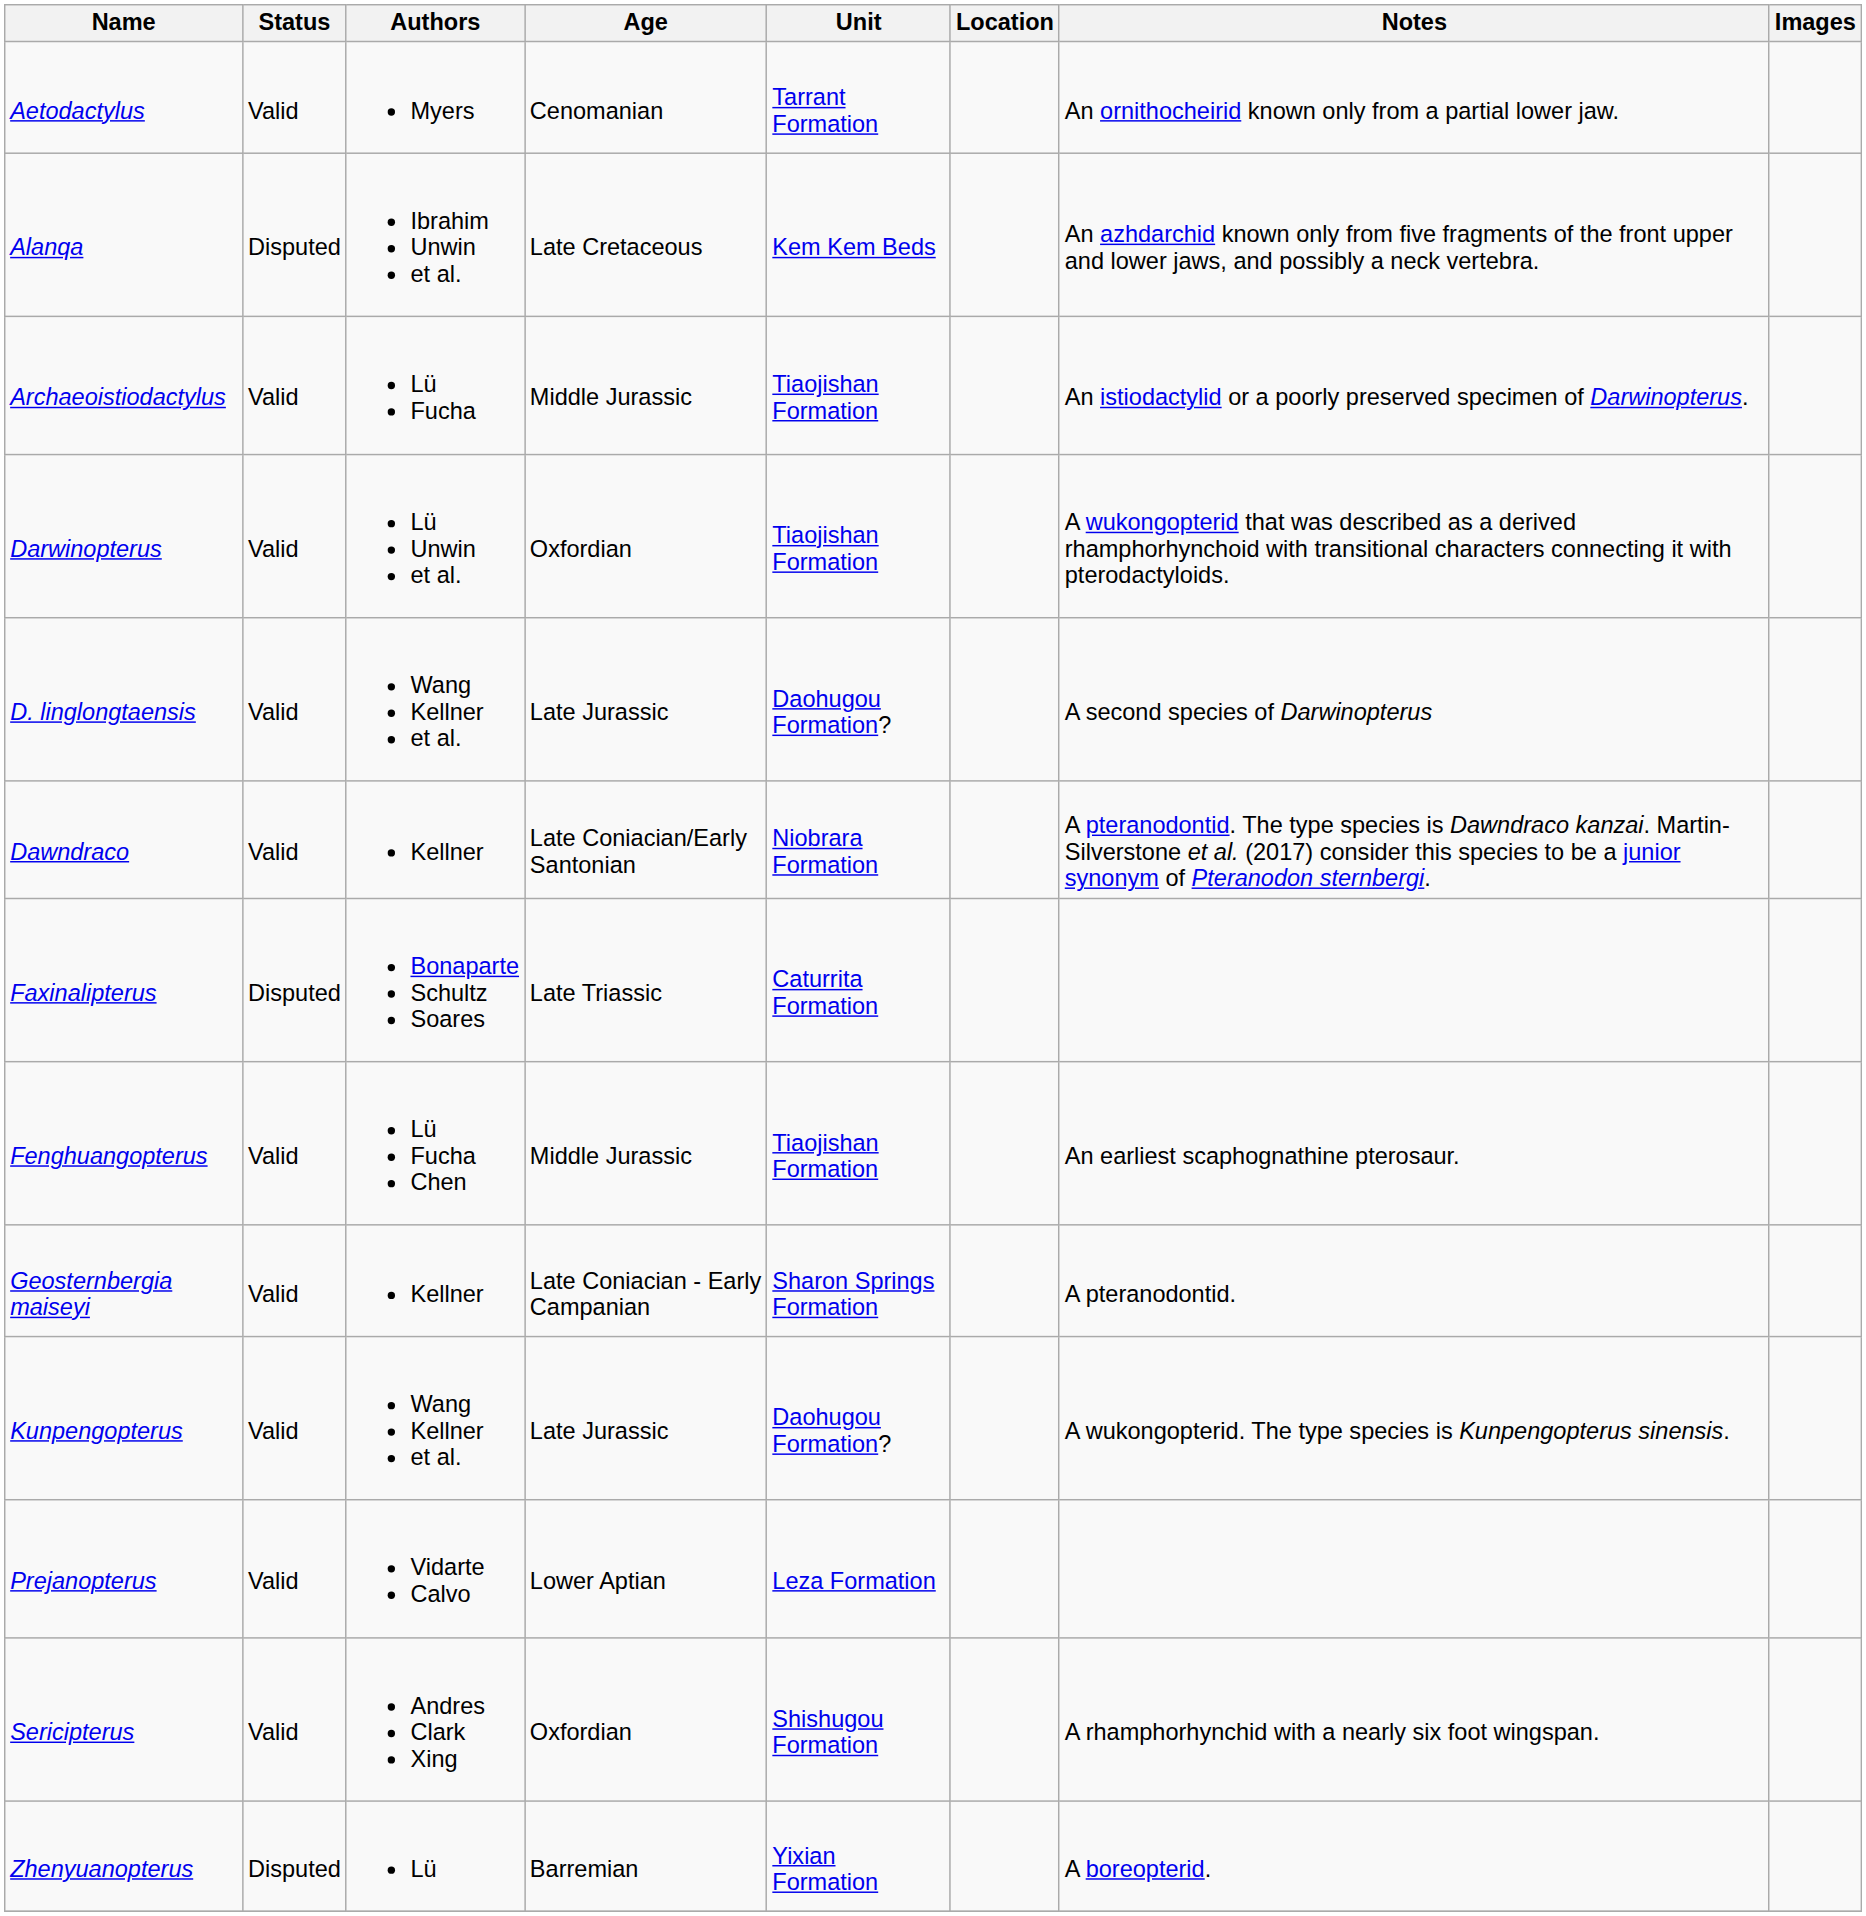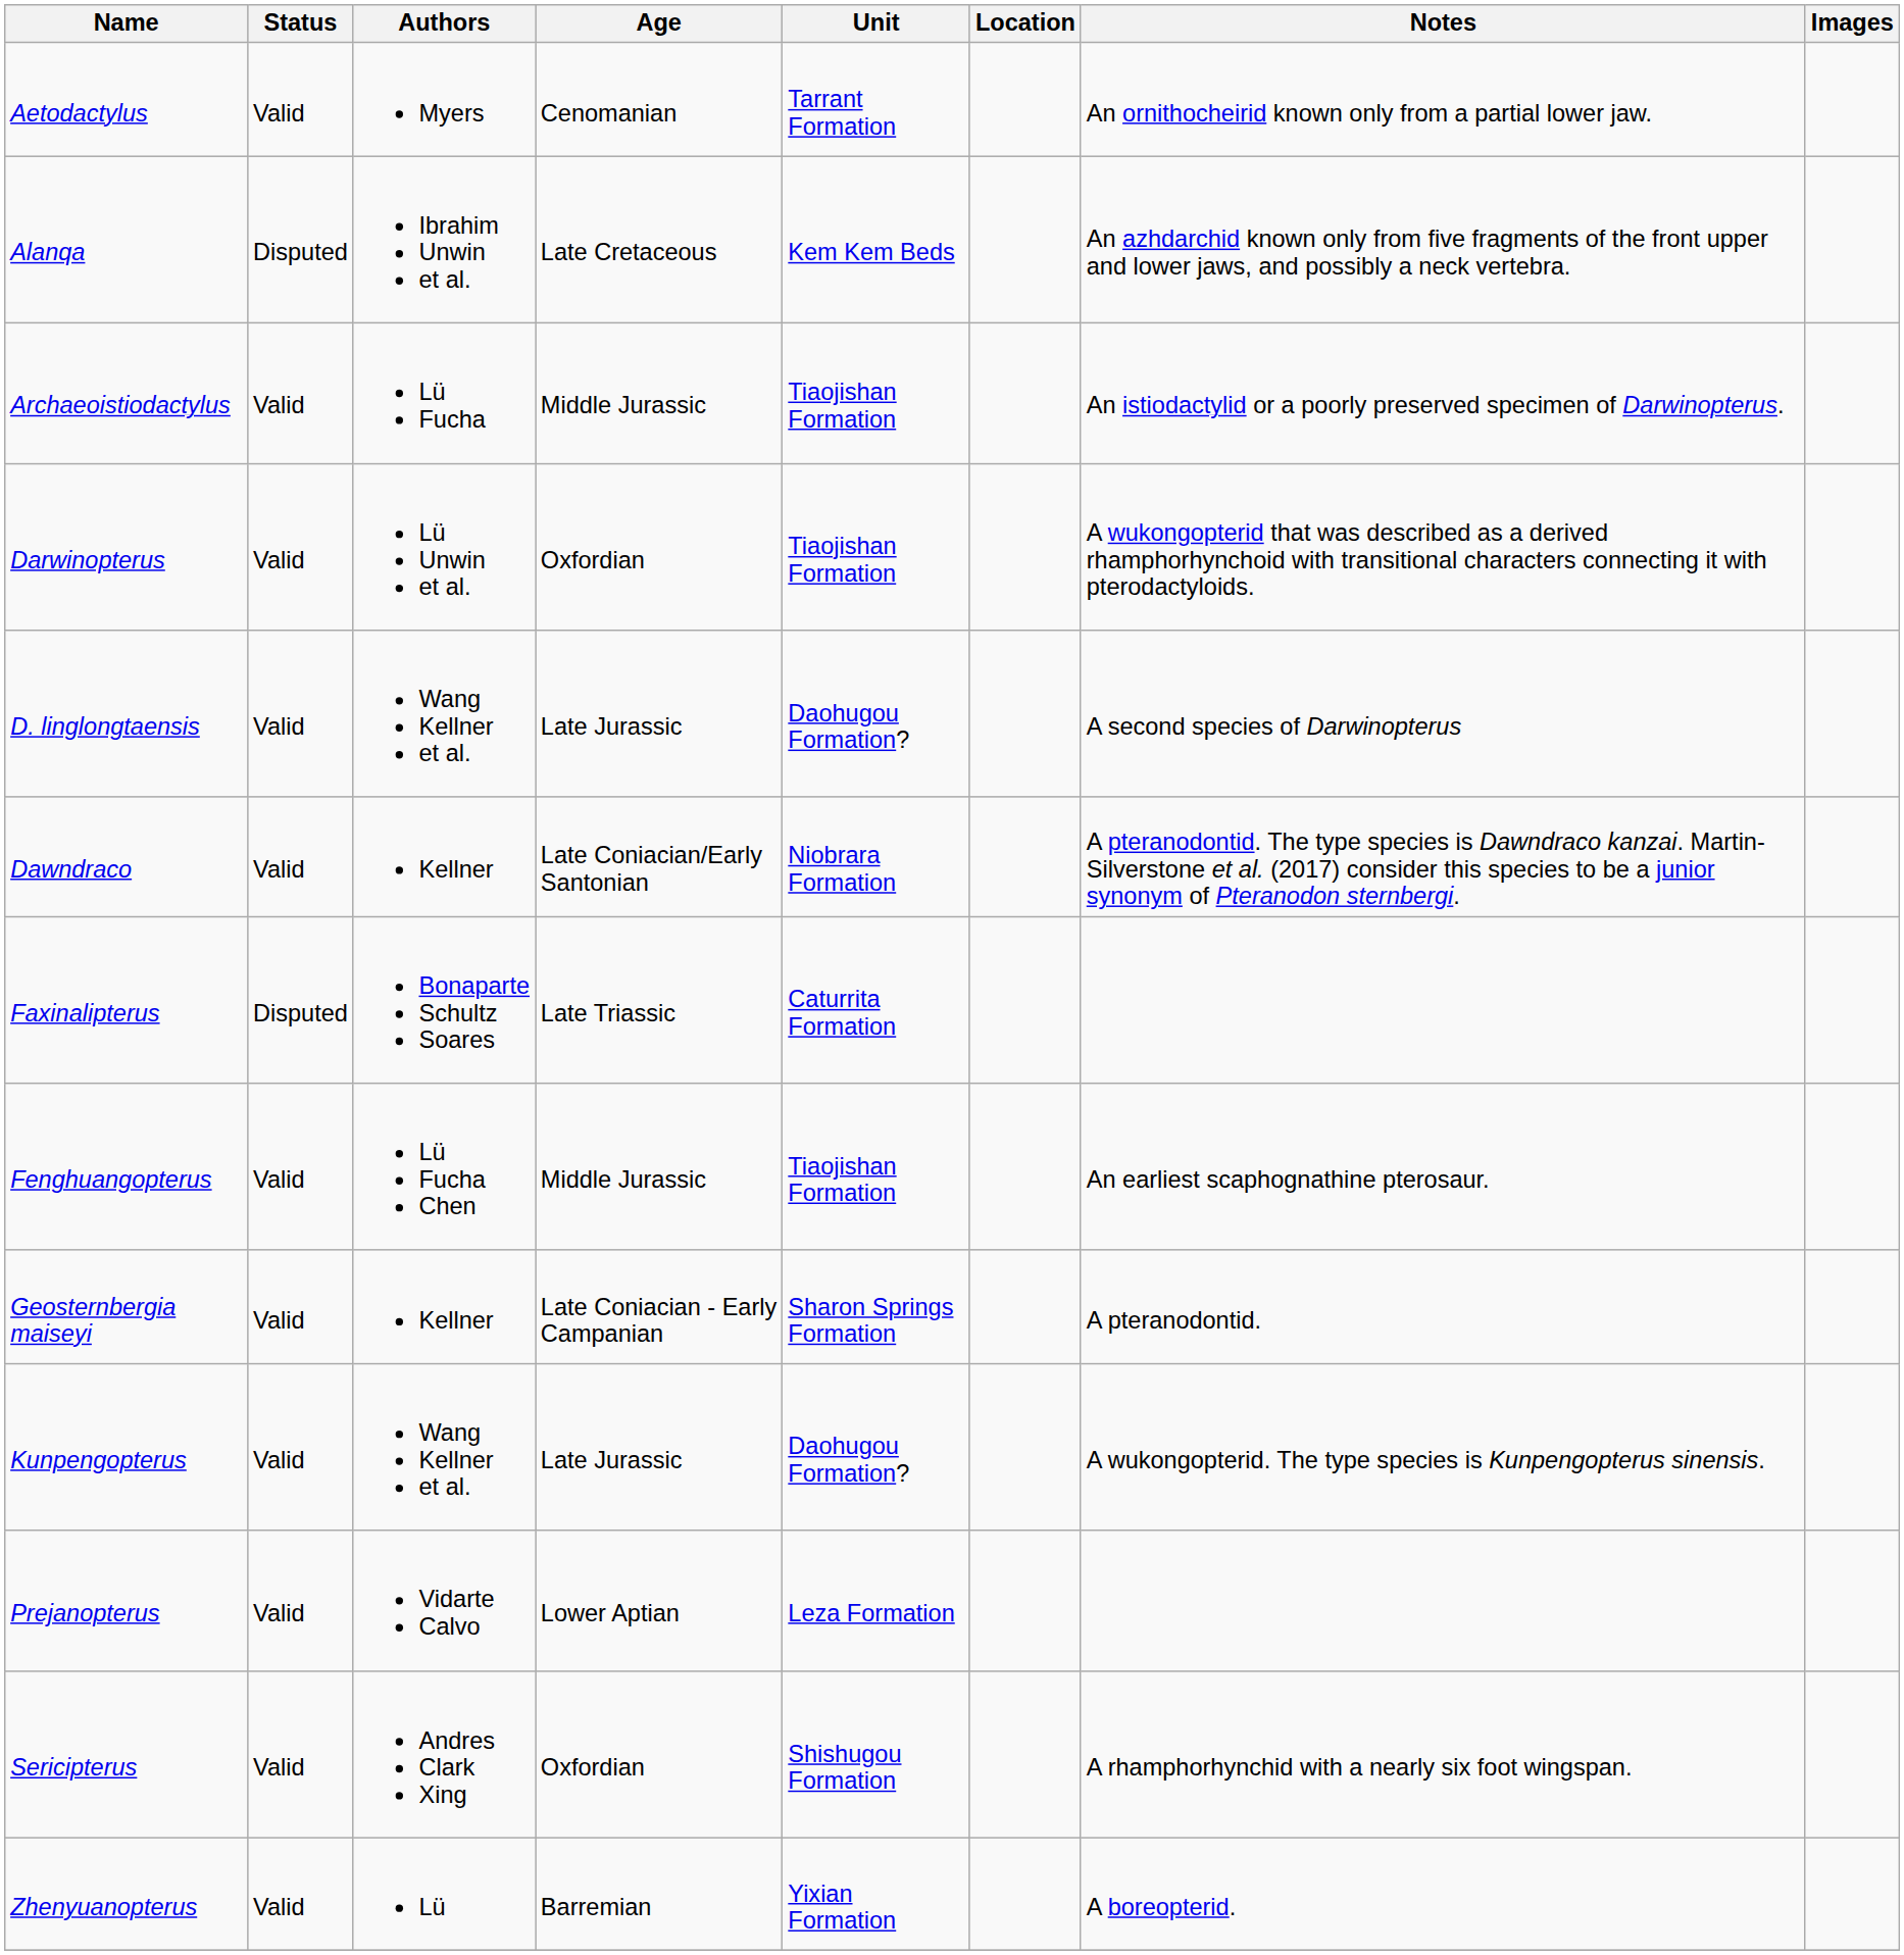Zhenyuanopterus | Status: Disputed -> Valid
